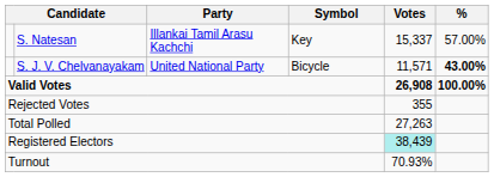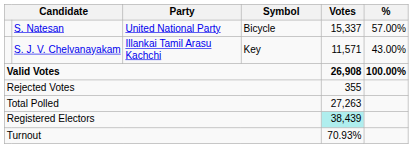S. Natesan | Party: Illankai Tamil Arasu Kachchi -> United National Party
S. Natesan | Symbol: Key -> Bicycle
S. J. V. Chelvanayakam | Party: United National Party -> Illankai Tamil Arasu Kachchi
S. J. V. Chelvanayakam | Symbol: Bicycle -> Key
S. J. V. Chelvanayakam | %: bold -> normal
